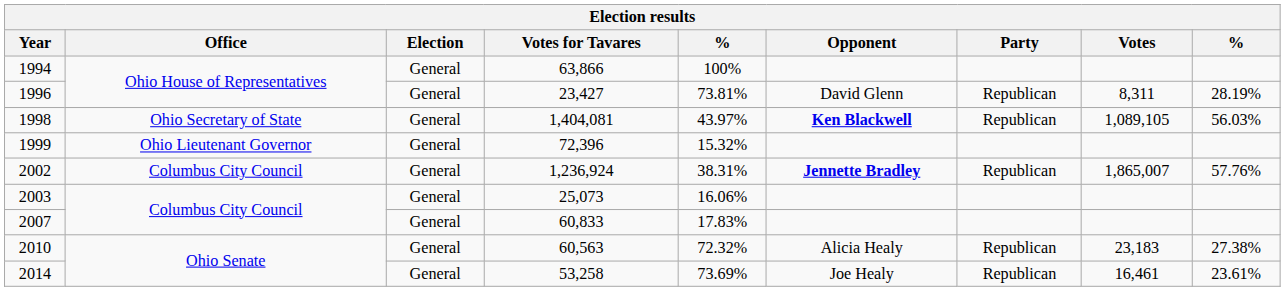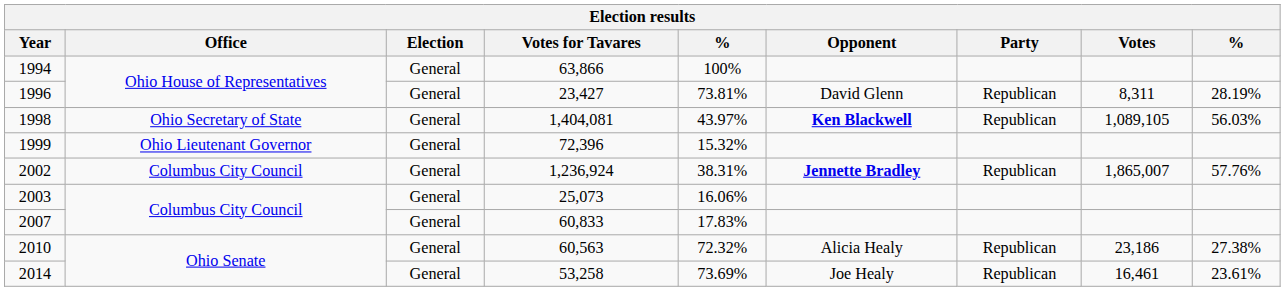2010 | Votes: 23,183 -> 23,186
